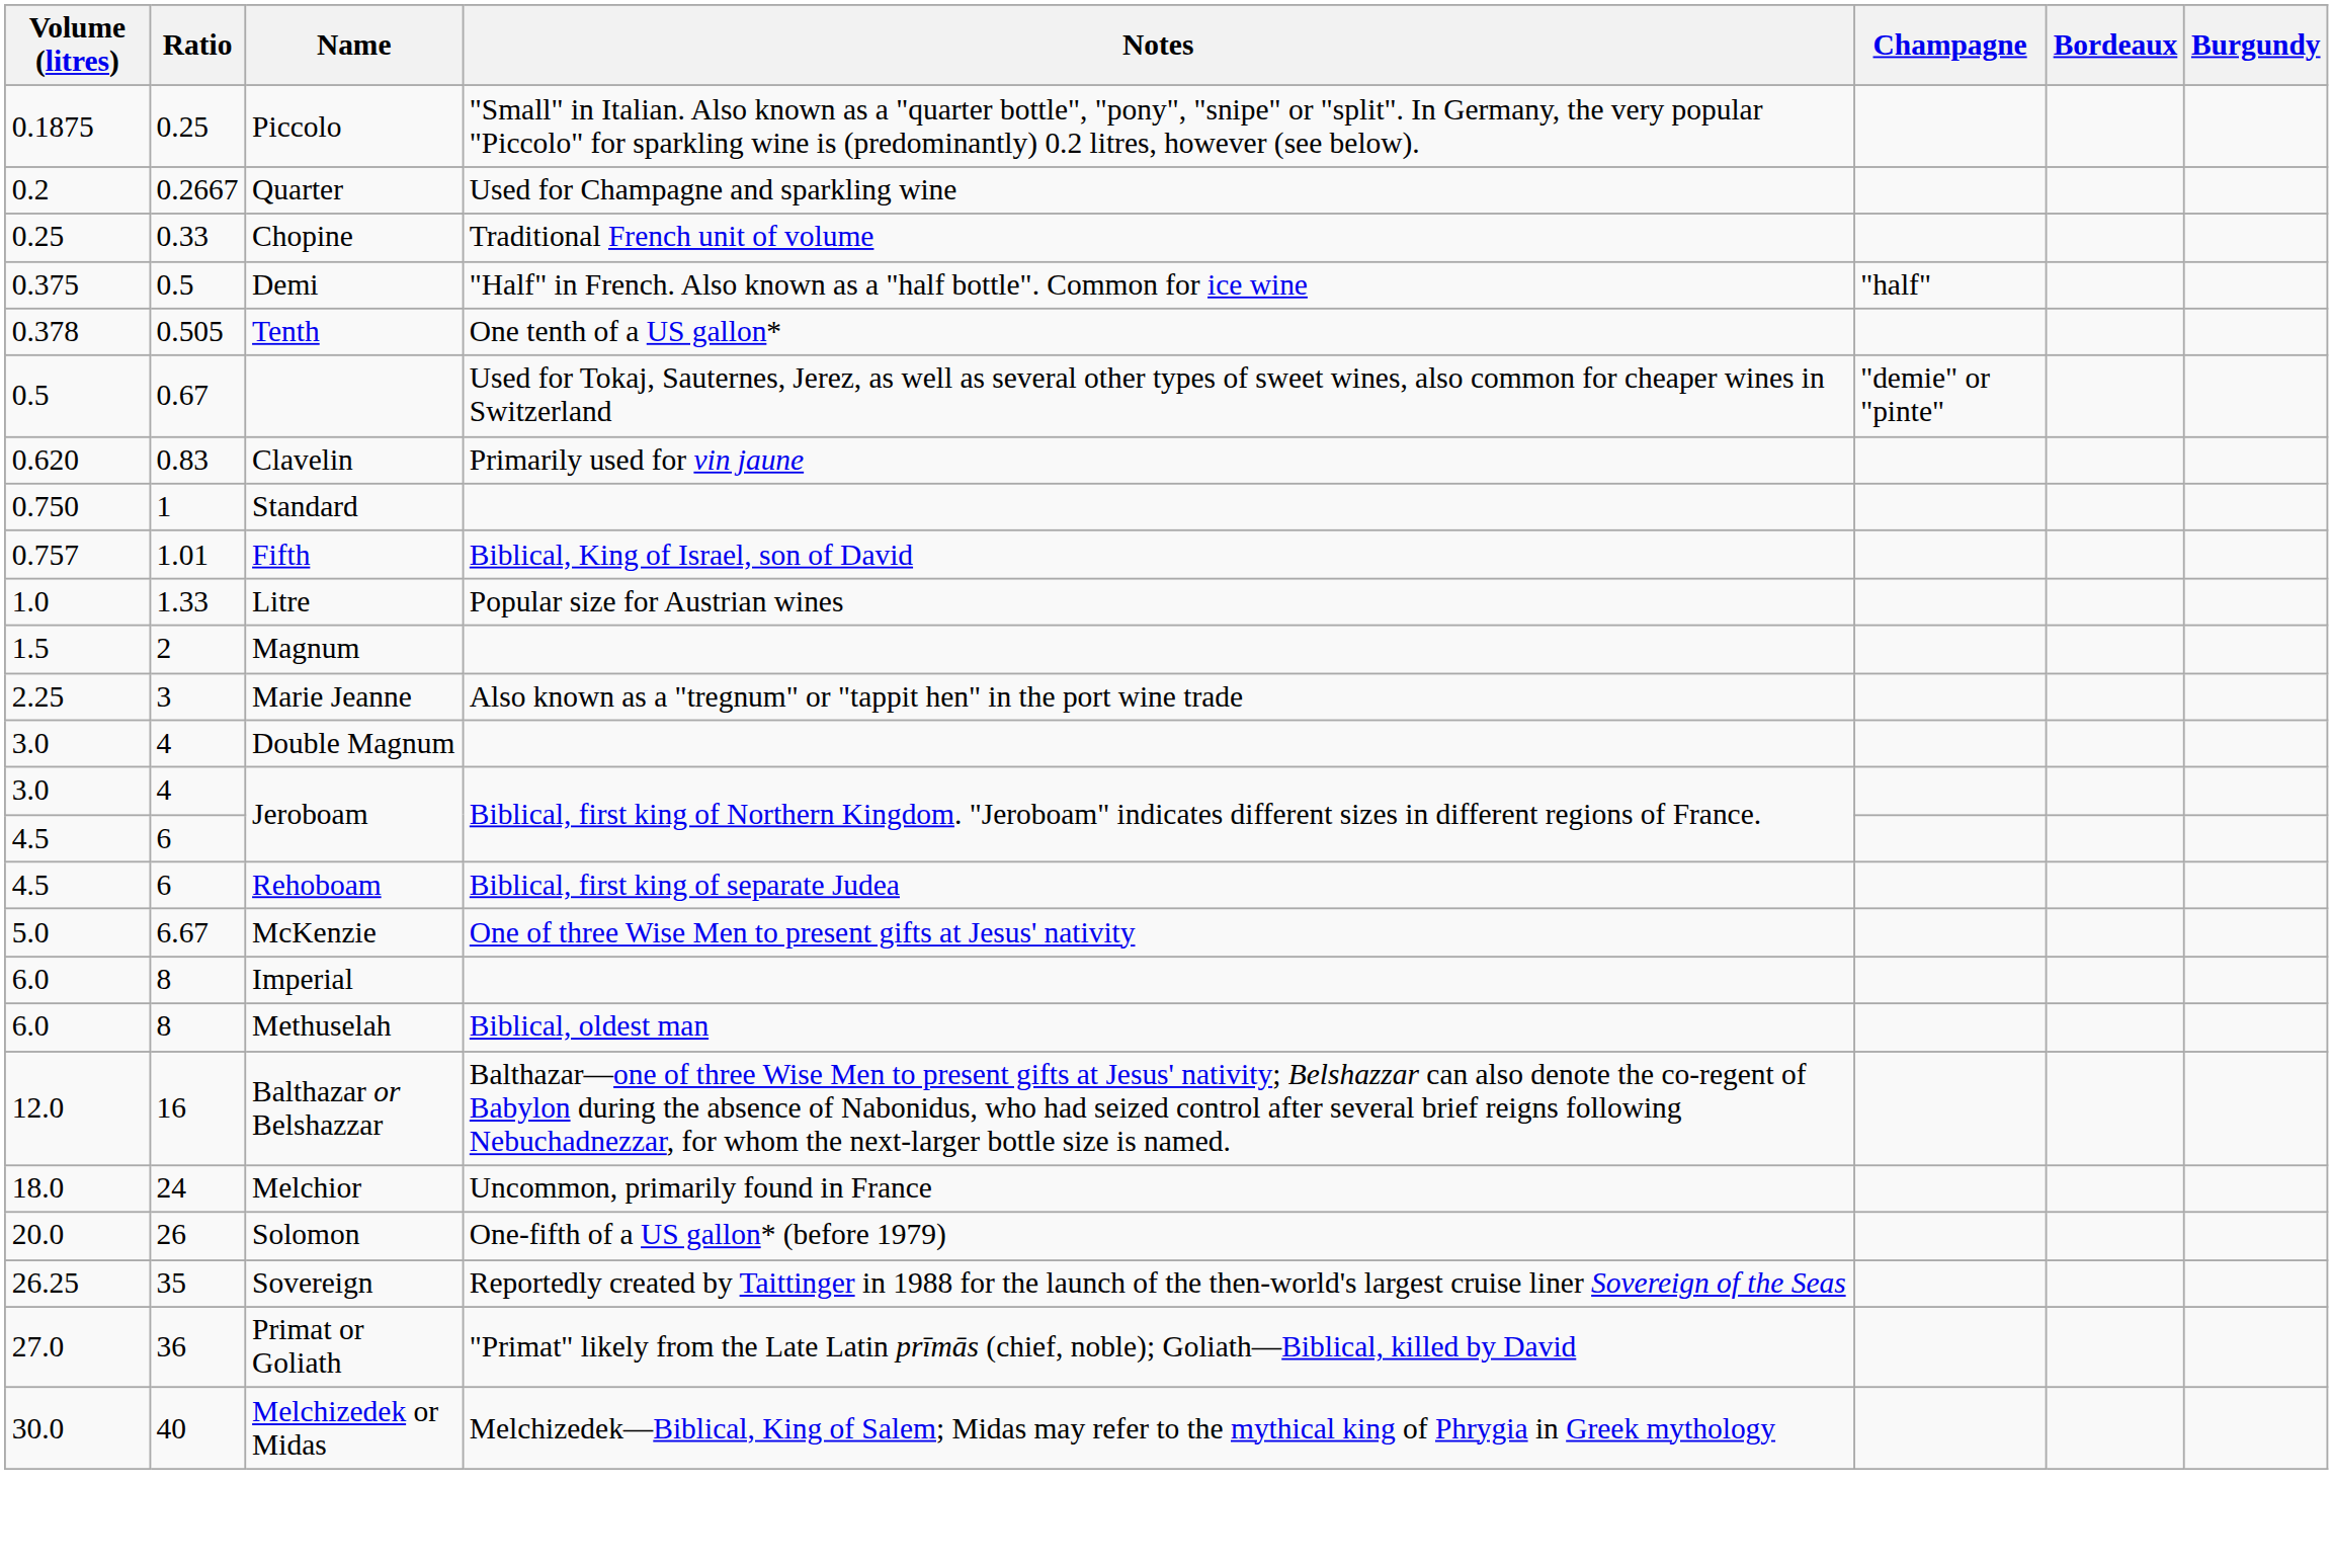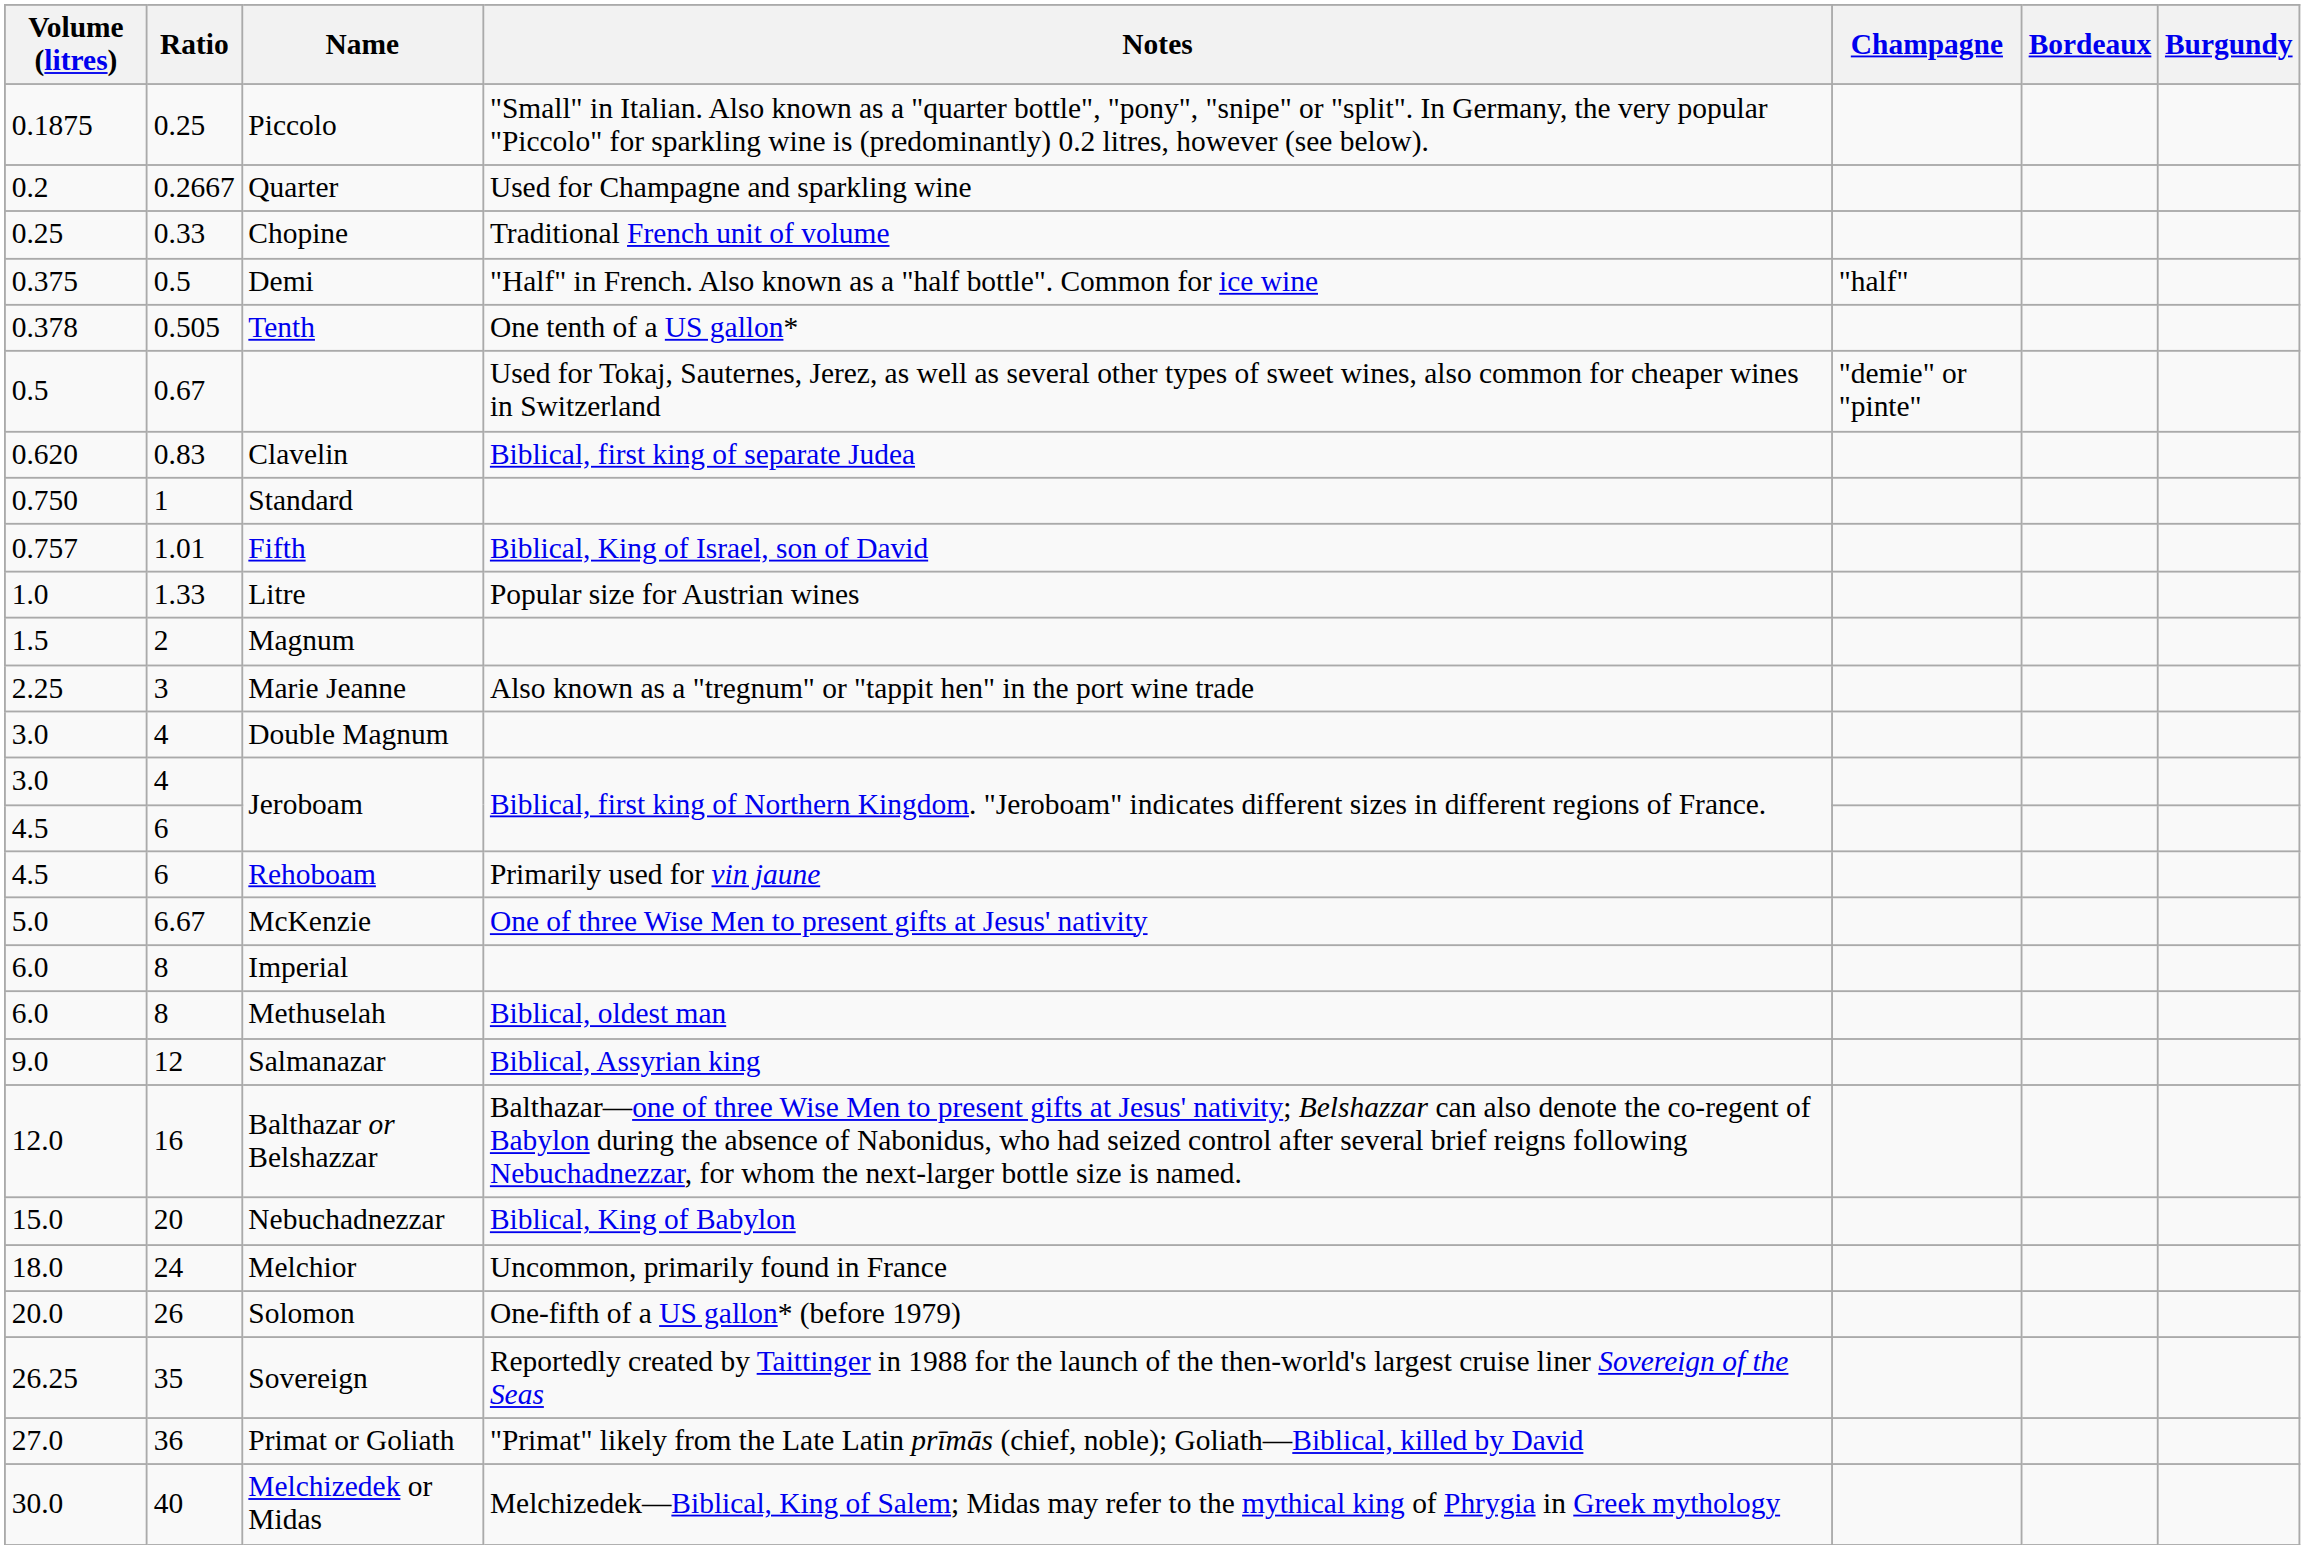Clavelin | Notes: Primarily used for vin jaune -> Biblical, first king of separate Judea
Rehoboam | Notes: Biblical, first king of separate Judea -> Primarily used for vin jaune
+ row: 9.0 | 12 | Salmanazar | Biblical, Assyrian king
+ row: 15.0 | 20 | Nebuchadnezzar | Biblical, King of Babylon
